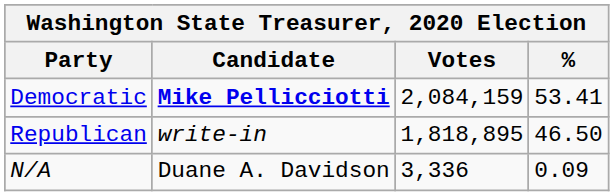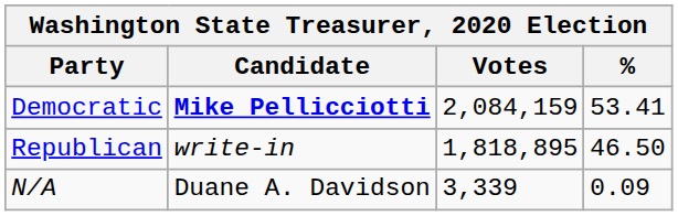N/A | Votes: 3,336 -> 3,339
